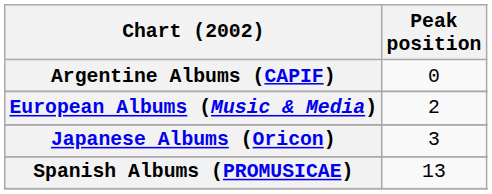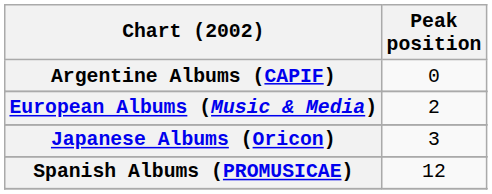Spanish Albums (PROMUSICAE) | Peak position: 13 -> 12
